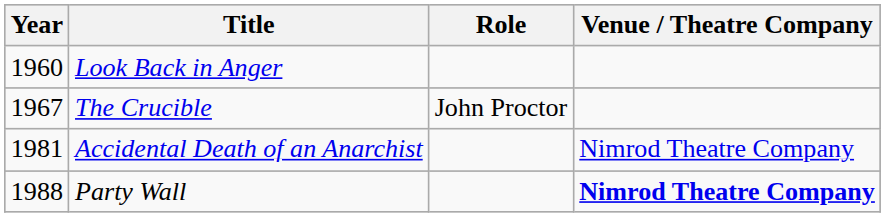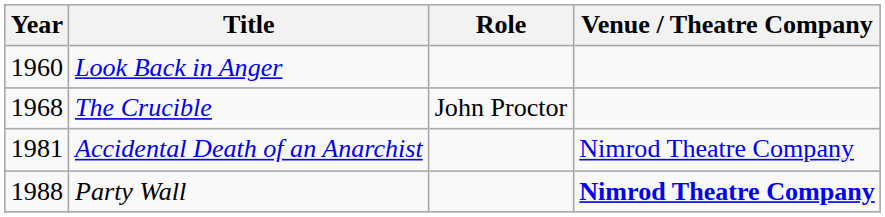The Crucible | Year: 1967 -> 1968
